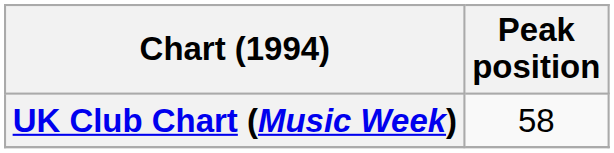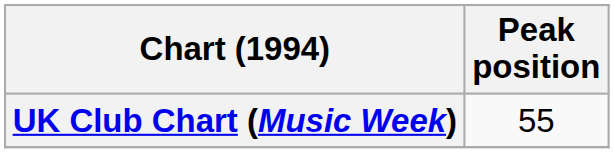UK Club Chart (Music Week) | Peak position: 58 -> 55
